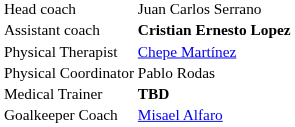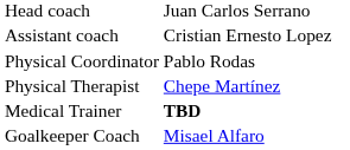Assistant coach | column 2: bold -> normal
rows swapped: Physical Coordinator <-> Physical Therapist
